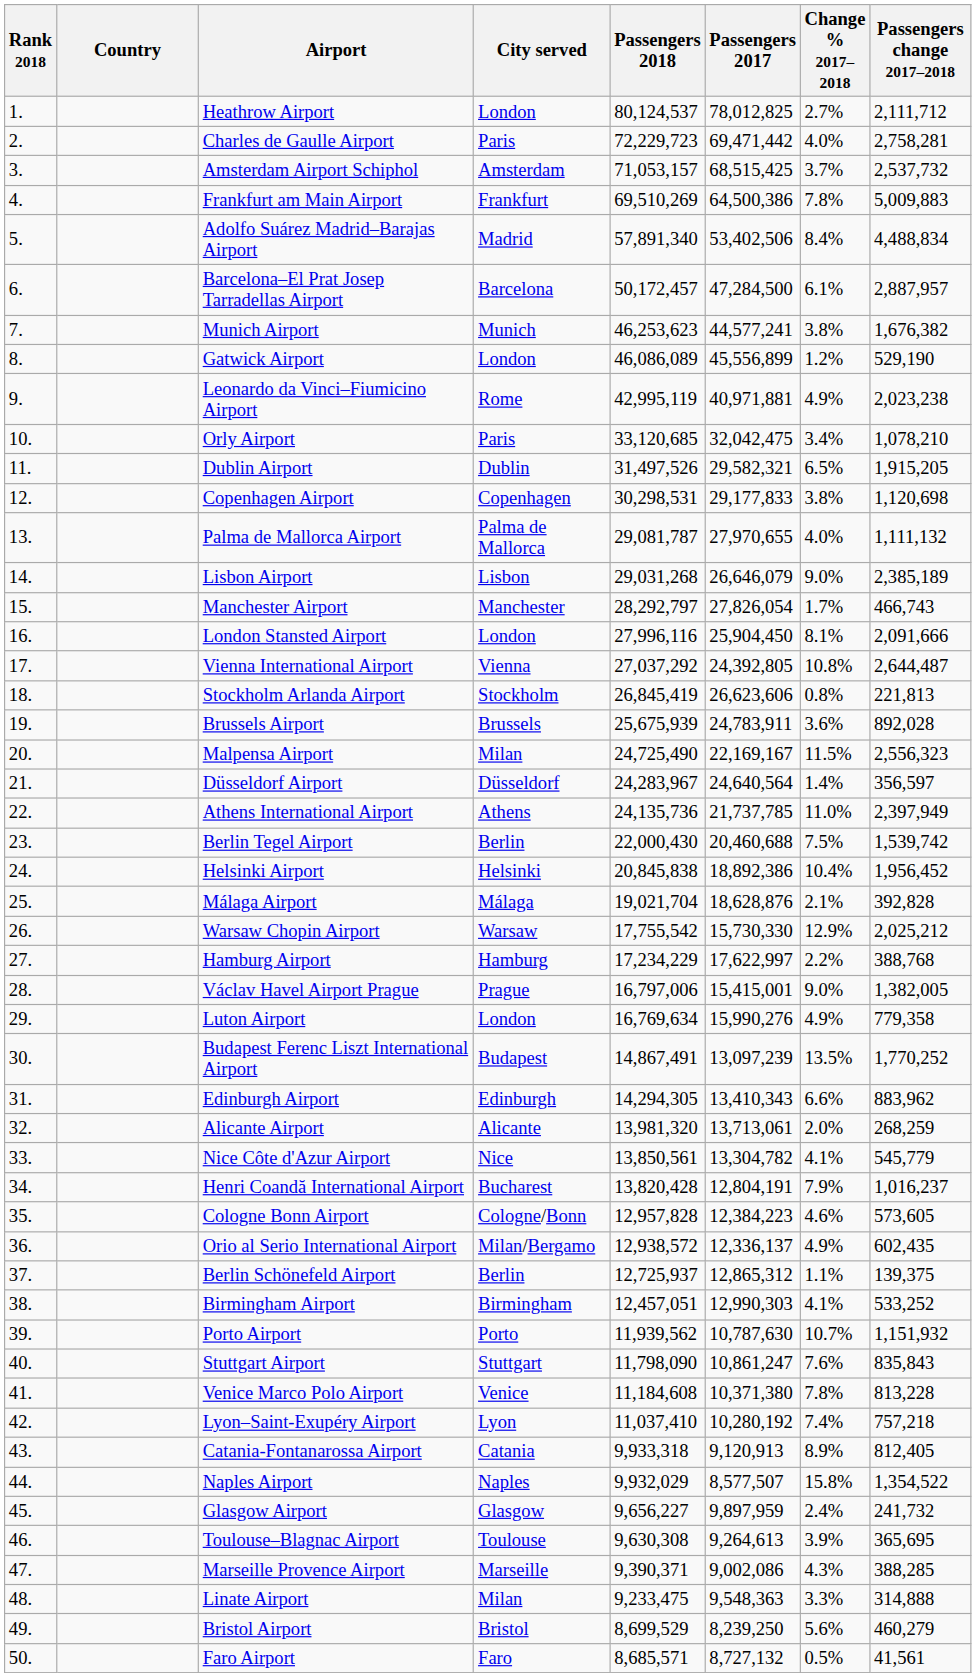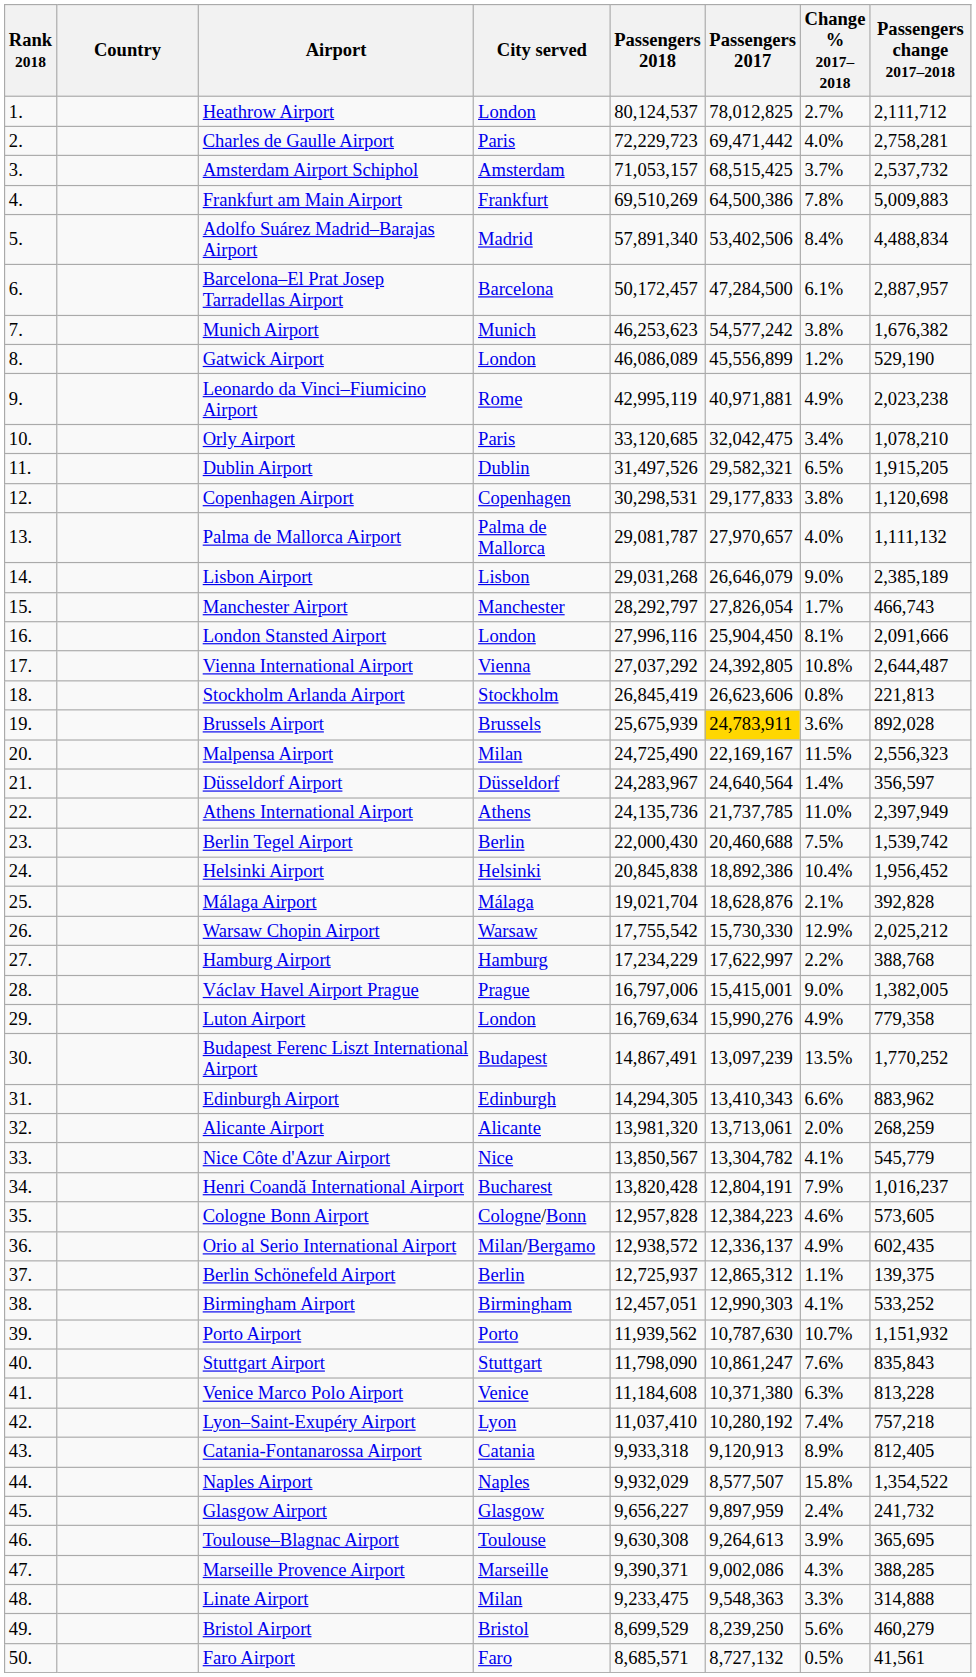Munich Airport | Passengers 2017: 44,577,241 -> 54,577,242
Palma de Mallorca Airport | Passengers 2017: 27,970,655 -> 27,970,657
Brussels Airport | Passengers 2017: no background -> gold background
Nice Côte d'Azur Airport | Passengers 2018: 13,850,561 -> 13,850,567
Venice Marco Polo Airport | Change % 2017–2018: 7.8% -> 6.3%
